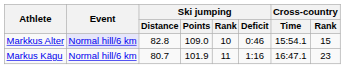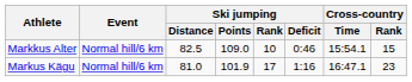Markkus Alter | Event: lavender background -> no background
Markkus Alter | Ski jumping / Distance: 82.8 -> 82.5
Markus Kägu | Ski jumping / Distance: 80.7 -> 81.0
Markus Kägu | Ski jumping / Rank: 11 -> 17
